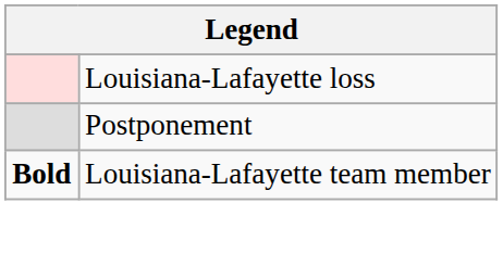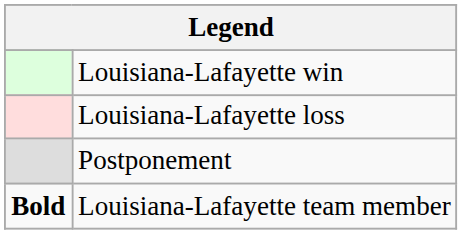+ row: Louisiana-Lafayette win
